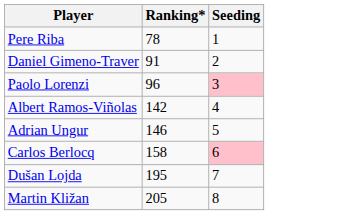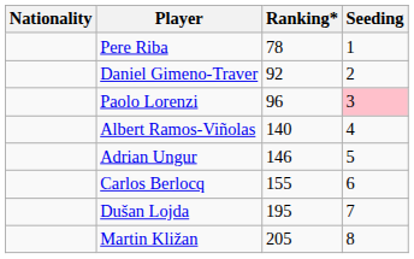+ column: Nationality
Daniel Gimeno-Traver | Ranking*: 91 -> 92
Albert Ramos-Viñolas | Ranking*: 142 -> 140
Carlos Berlocq | Ranking*: 158 -> 155
Carlos Berlocq | Seeding: pink background -> no background
